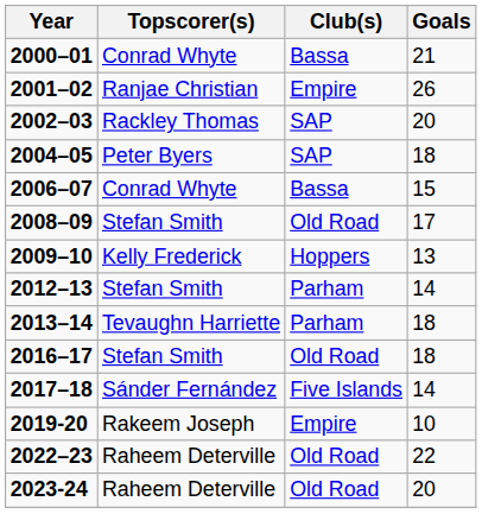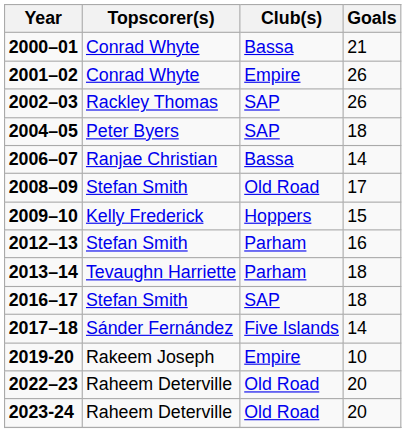2001–02 | Topscorer(s): Ranjae Christian -> Conrad Whyte
2002–03 | Goals: 20 -> 26
2006–07 | Topscorer(s): Conrad Whyte -> Ranjae Christian
2006–07 | Goals: 15 -> 14
2009–10 | Goals: 13 -> 15
2012–13 | Goals: 14 -> 16
2016–17 | Club(s): Old Road -> SAP
2022–23 | Goals: 22 -> 20
